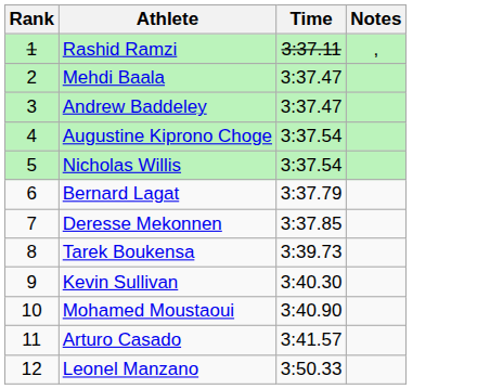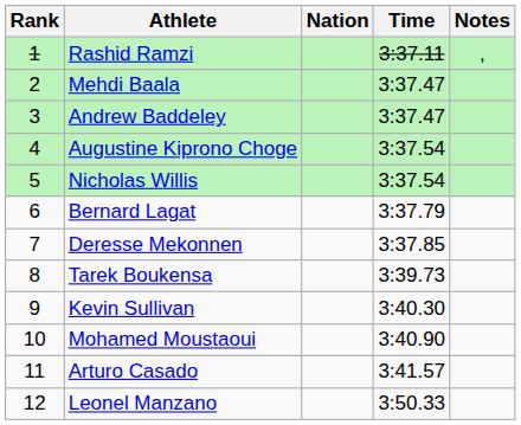+ column: Nation
